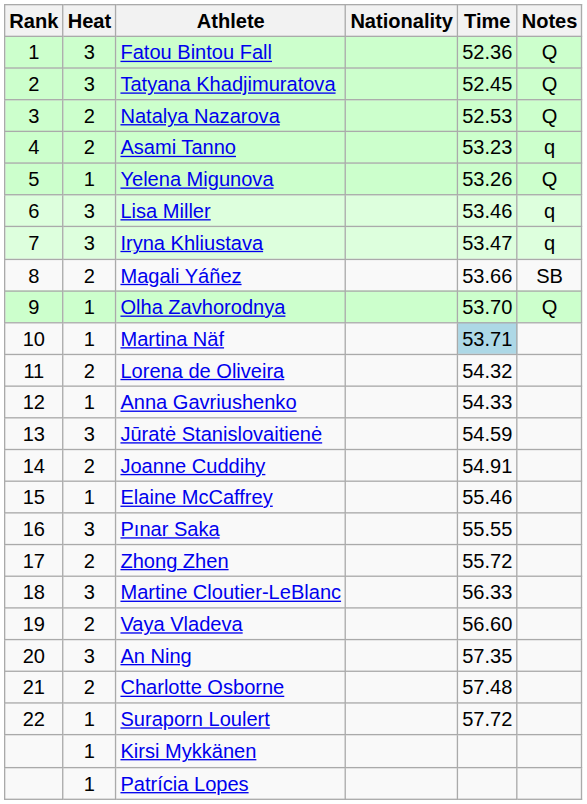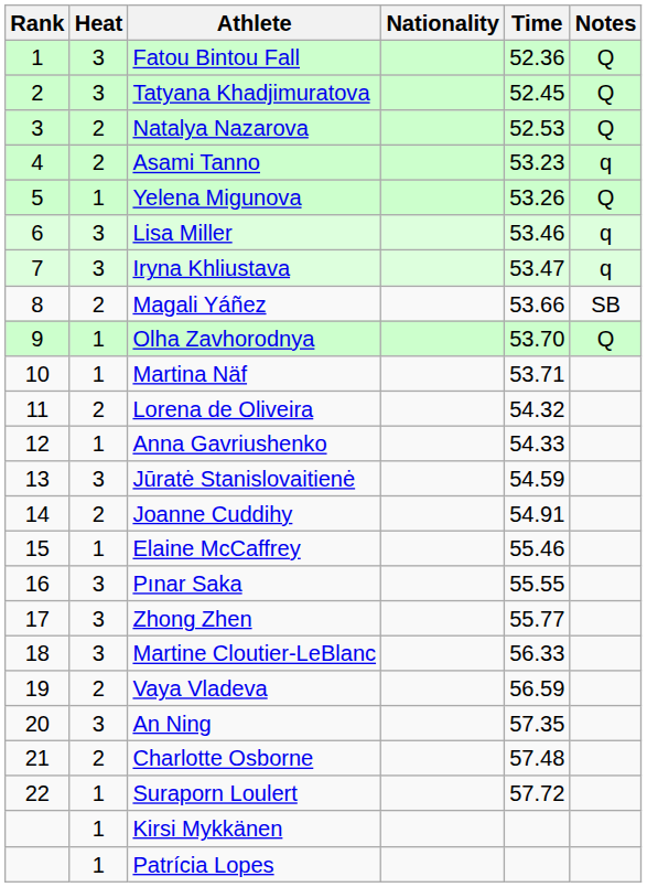Martina Näf | Time: lightblue background -> no background
Zhong Zhen | Heat: 2 -> 3
Zhong Zhen | Time: 55.72 -> 55.77
Vaya Vladeva | Time: 56.60 -> 56.59
